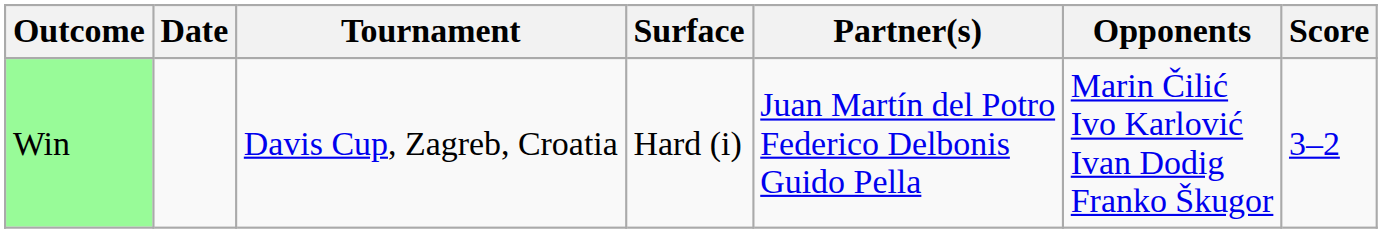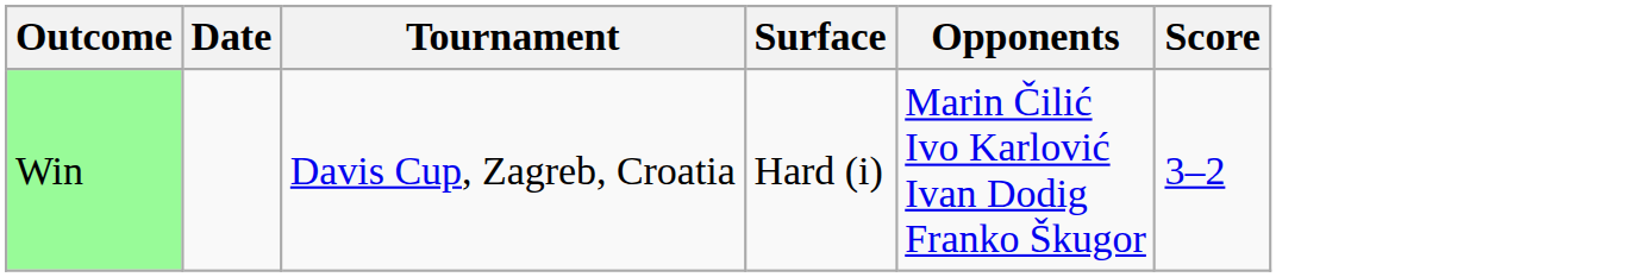- column: Partner(s) | Juan Martín del Potro Federico Delbonis Guido Pella
